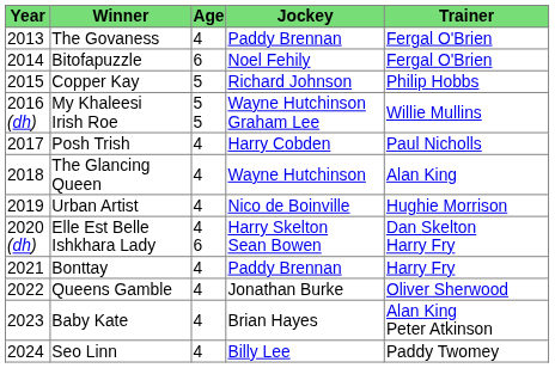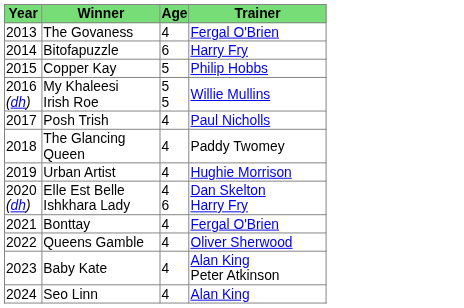- column: Jockey | Paddy Brennan | Noel Fehily | Richard Johnson | Wayne Hutchinson Graham Lee | Harry Cobden | Wayne Hutchinson | Nico de Boinville | Harry Skelton Sean Bowen | Paddy Brennan | Jonathan Burke | Brian Hayes | Billy Lee
Bitofapuzzle | Trainer: Fergal O'Brien -> Harry Fry
The Glancing Queen | Trainer: Alan King -> Paddy Twomey
Bonttay | Trainer: Harry Fry -> Fergal O'Brien
Seo Linn | Trainer: Paddy Twomey -> Alan King
